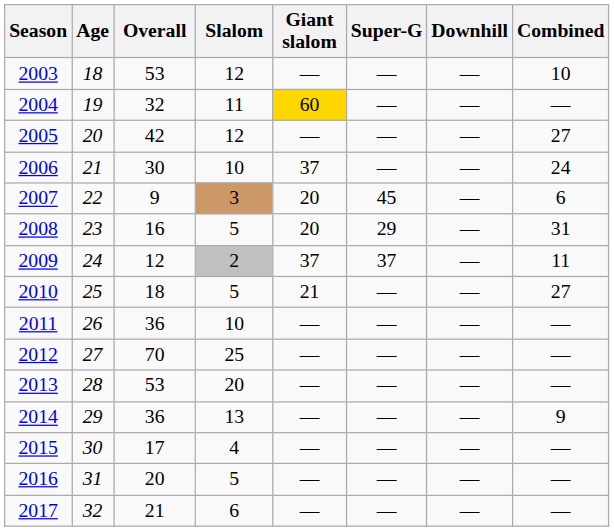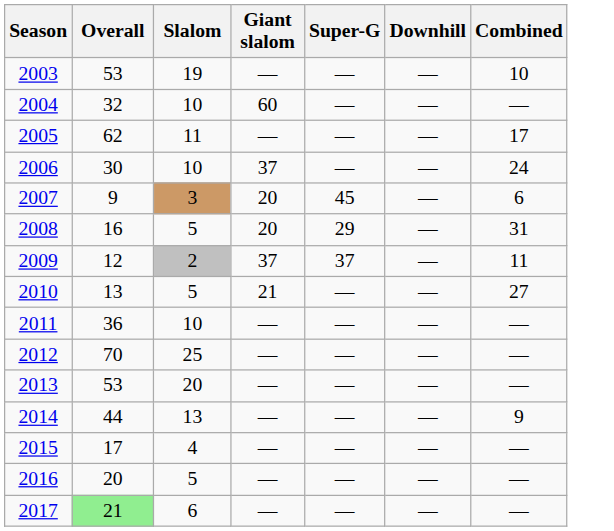- column: Age | 18 | 19 | 20 | 21 | 22 | 23 | 24 | 25 | 26 | 27 | 28 | 29 | 30 | 31 | 32
2003 | Slalom: 12 -> 19
2004 | Slalom: 11 -> 10
2004 | Giant slalom: gold background -> no background
2005 | Overall: 42 -> 62
2005 | Slalom: 12 -> 11
2005 | Combined: 27 -> 17
2010 | Overall: 18 -> 13
2014 | Overall: 36 -> 44
2017 | Overall: no background -> lightgreen background
